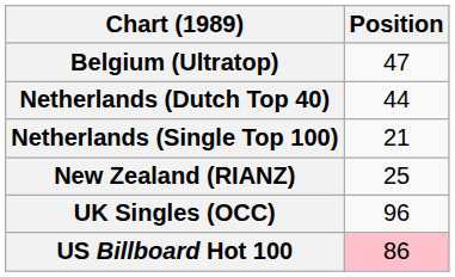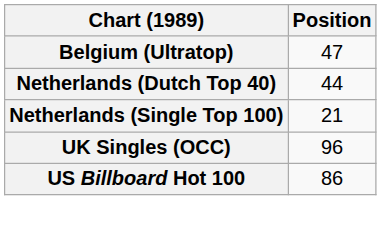- row: New Zealand (RIANZ) | 25
US Billboard Hot 100 | Position: pink background -> no background
